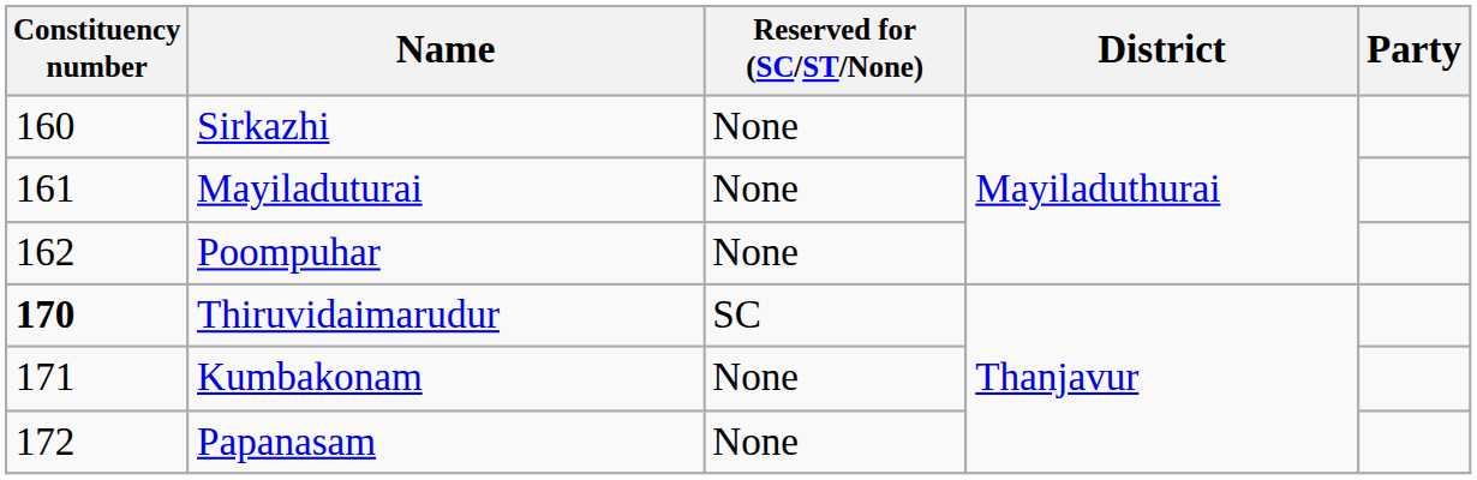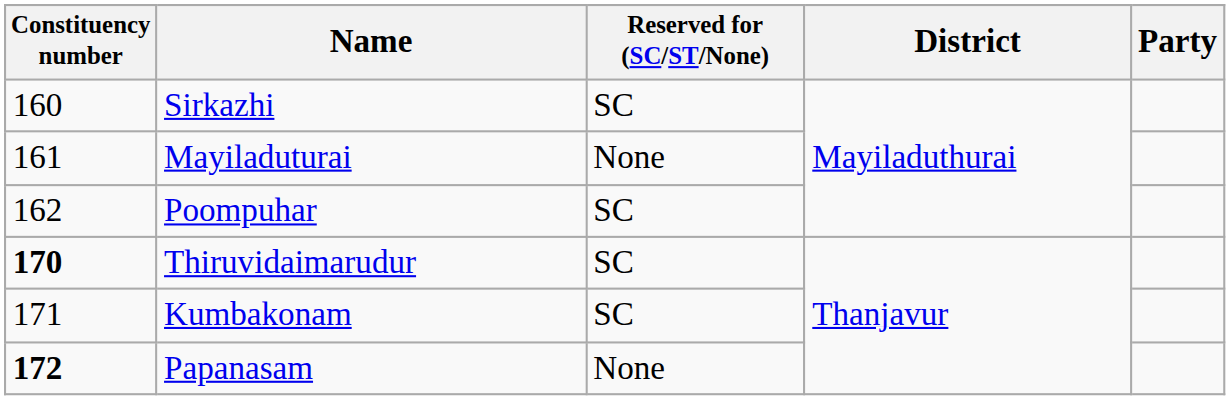Sirkazhi | Reserved for (SC/ST/None): None -> SC
Poompuhar | Reserved for (SC/ST/None): None -> SC
Kumbakonam | Reserved for (SC/ST/None): None -> SC
Papanasam | Constituency number: normal -> bold
